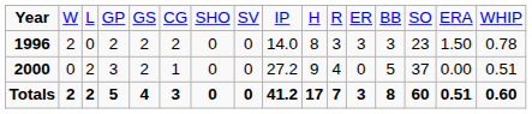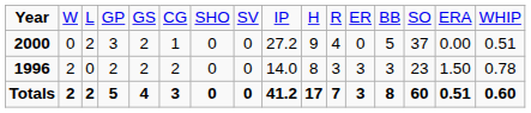rows swapped: 1996 <-> 2000
